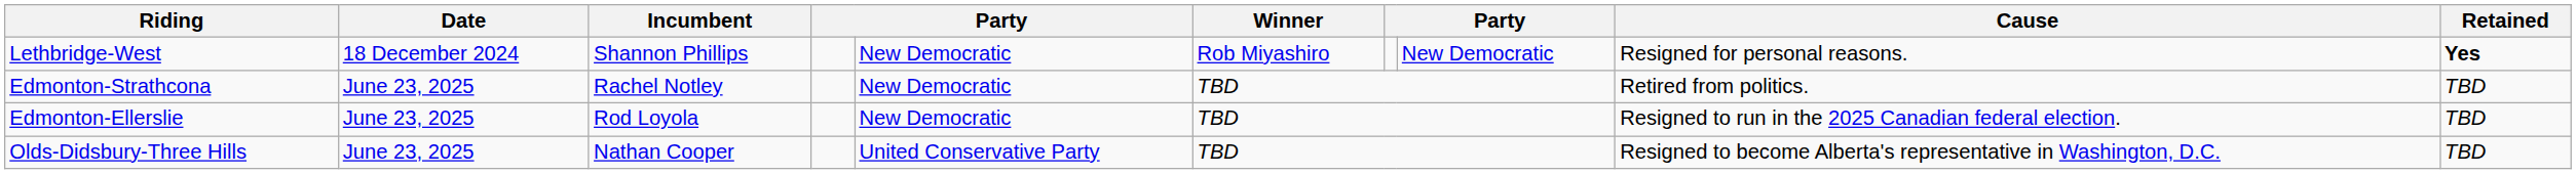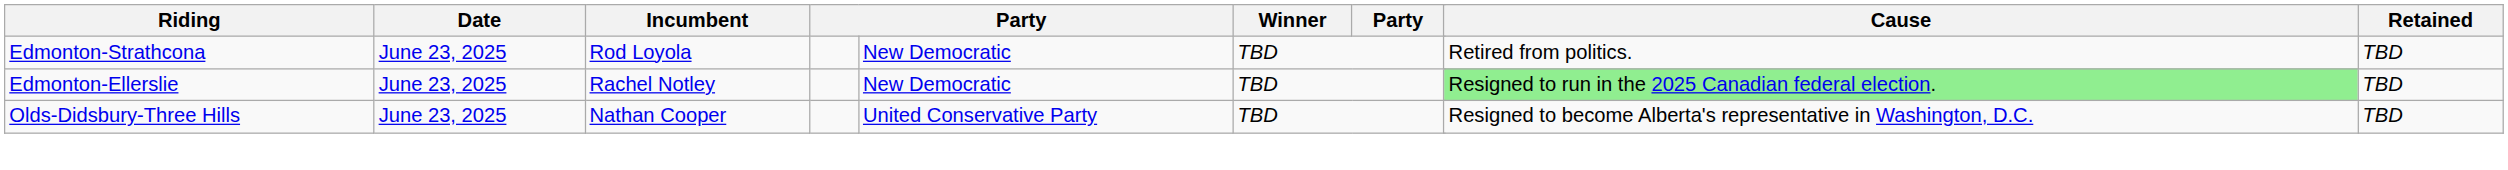- row: Lethbridge-West | 18 December 2024 | Shannon Phillips | New Democratic | Rob Miyashiro | New Democratic | Resigned for personal reasons. | Yes
Edmonton-Strathcona | Incumbent: Rachel Notley -> Rod Loyola
Edmonton-Ellerslie | Incumbent: Rod Loyola -> Rachel Notley
Edmonton-Ellerslie | Cause: no background -> lightgreen background
